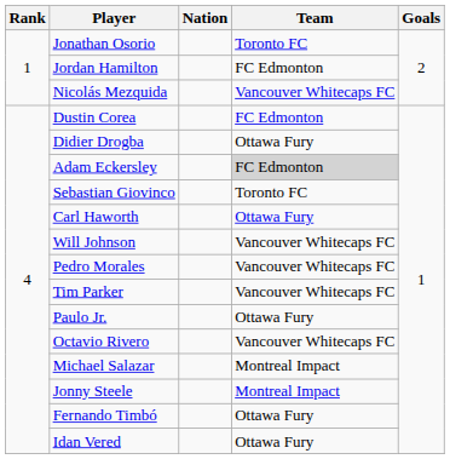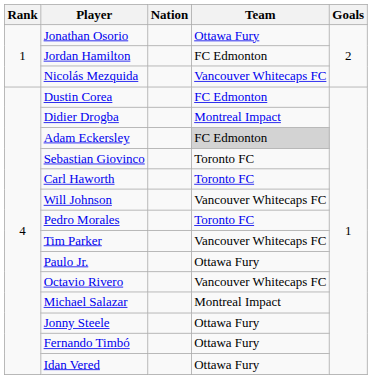Jonathan Osorio | Team: Toronto FC -> Ottawa Fury
Didier Drogba | Team: Ottawa Fury -> Montreal Impact
Carl Haworth | Team: Ottawa Fury -> Toronto FC
Pedro Morales | Team: Vancouver Whitecaps FC -> Toronto FC
Jonny Steele | Team: Montreal Impact -> Ottawa Fury
